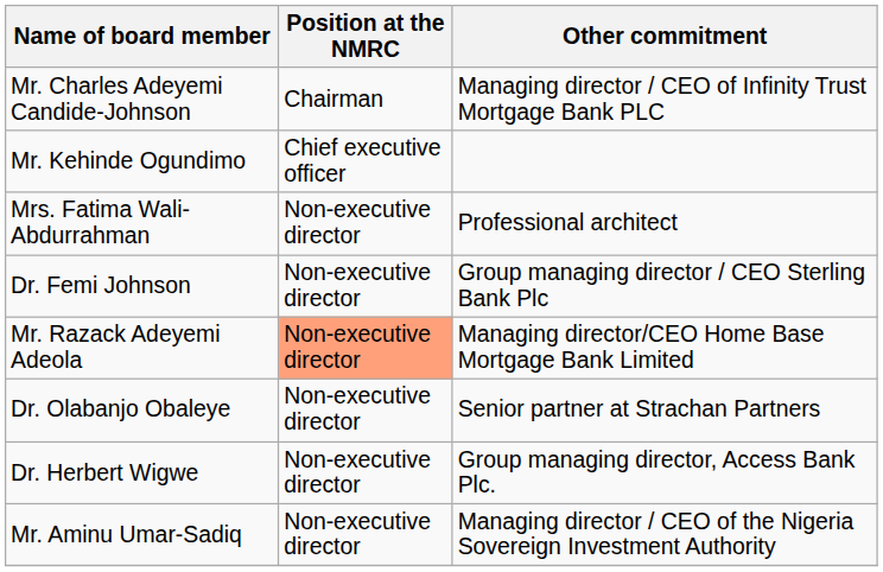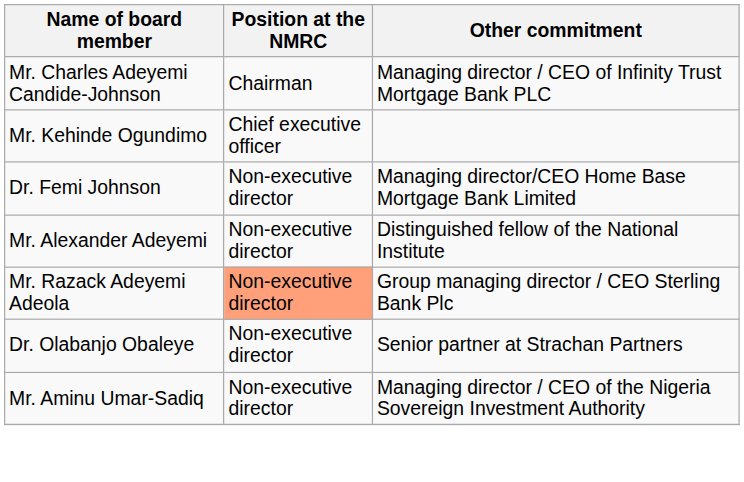- row: Mrs. Fatima Wali-Abdurrahman | Non-executive director | Professional architect
Dr. Femi Johnson | Other commitment: Group managing director / CEO Sterling Bank Plc -> Managing director/CEO Home Base Mortgage Bank Limited
+ row: Mr. Alexander Adeyemi | Non-executive director | Distinguished fellow of the National Institute
Mr. Razack Adeyemi Adeola | Other commitment: Managing director/CEO Home Base Mortgage Bank Limited -> Group managing director / CEO Sterling Bank Plc
- row: Dr. Herbert Wigwe | Non-executive director | Group managing director, Access Bank Plc.
